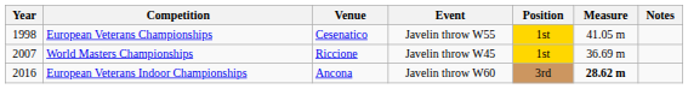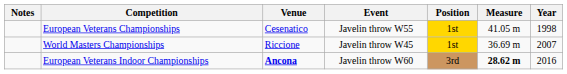columns swapped: Year <-> Notes
European Veterans Indoor Championships | Venue: normal -> bold
